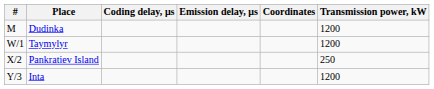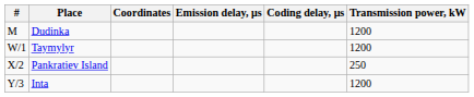columns swapped: Coordinates <-> Coding delay, μs
